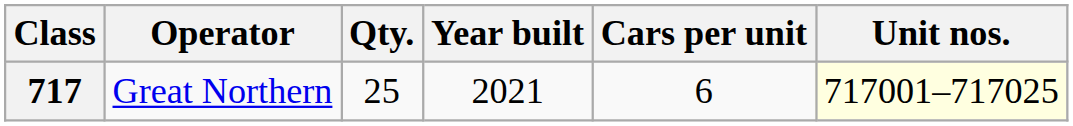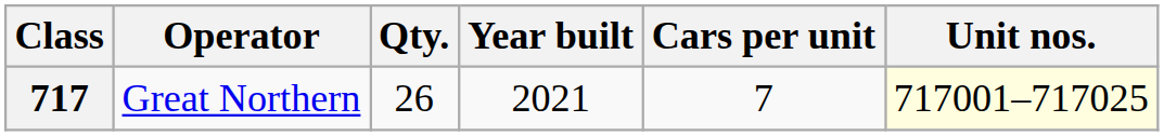717 | Qty.: 25 -> 26
717 | Cars per unit: 6 -> 7
